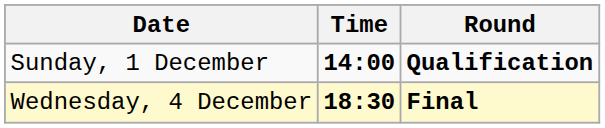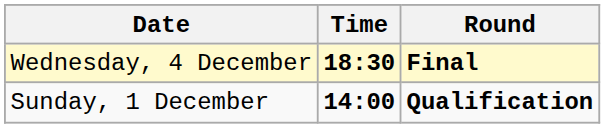rows swapped: Sunday, 1 December <-> Wednesday, 4 December
